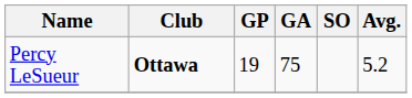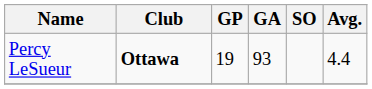Percy LeSueur | GA: 75 -> 93
Percy LeSueur | Avg.: 5.2 -> 4.4
